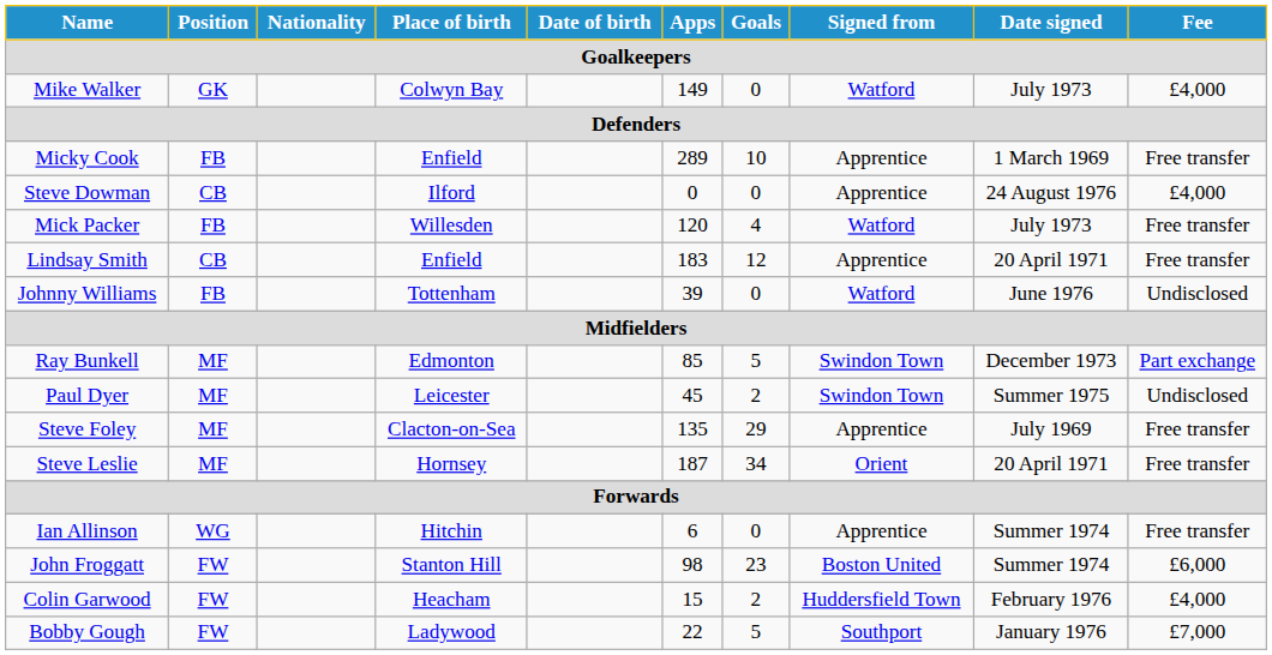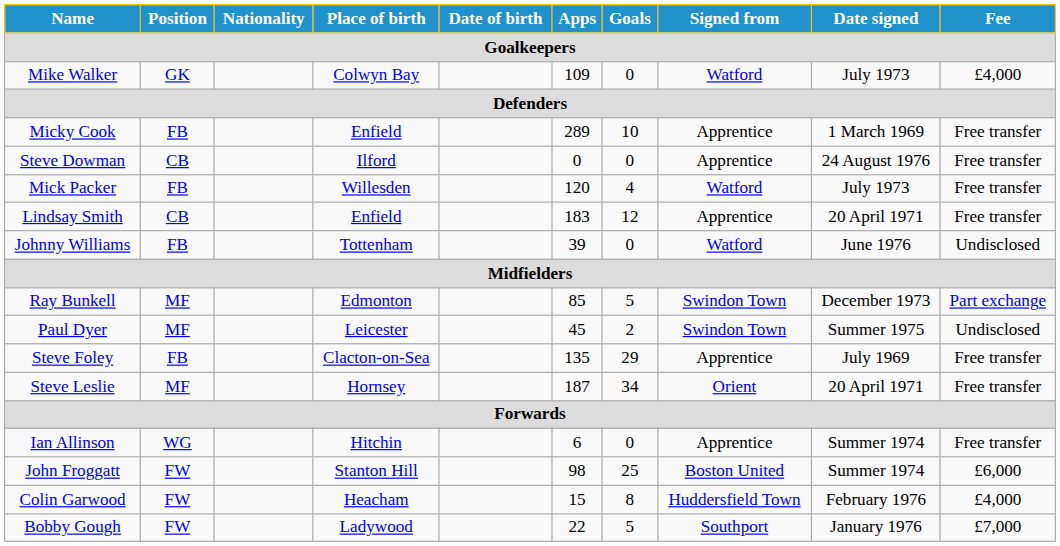Mike Walker | Apps: 149 -> 109
Steve Dowman | Fee: £4,000 -> Free transfer
Steve Foley | Position: MF -> FB
John Froggatt | Goals: 23 -> 25
Colin Garwood | Goals: 2 -> 8
